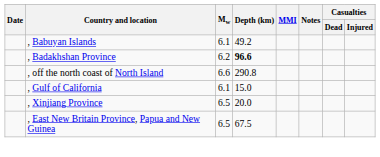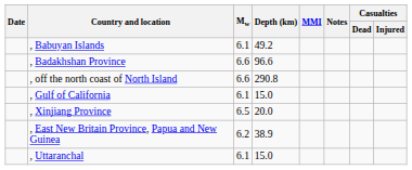, Badakhshan Province | Mw: 6.2 -> 6.6
, Badakhshan Province | Depth (km): bold -> normal
, East New Britain Province, Papua and New Guinea | Mw: 6.5 -> 6.2
, East New Britain Province, Papua and New Guinea | Depth (km): 67.5 -> 38.9
+ row: , Uttaranchal | 6.1 | 15.0
